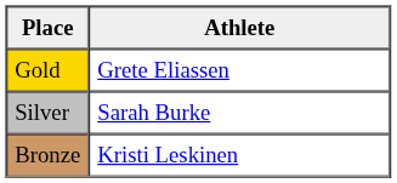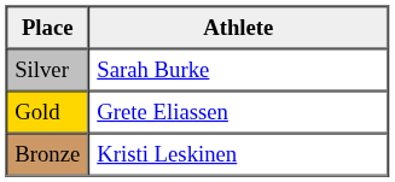rows swapped: Gold <-> Silver
